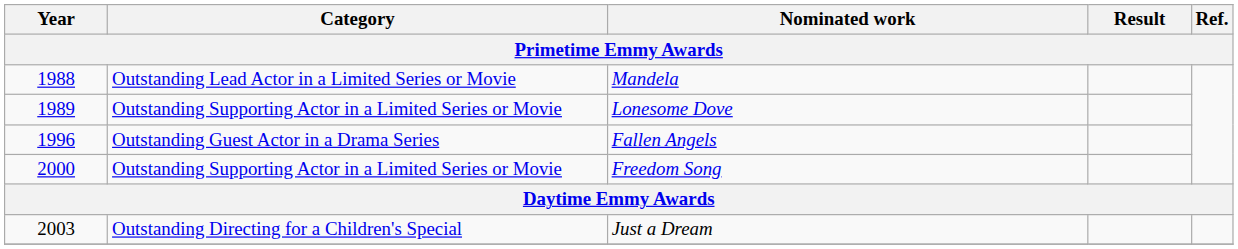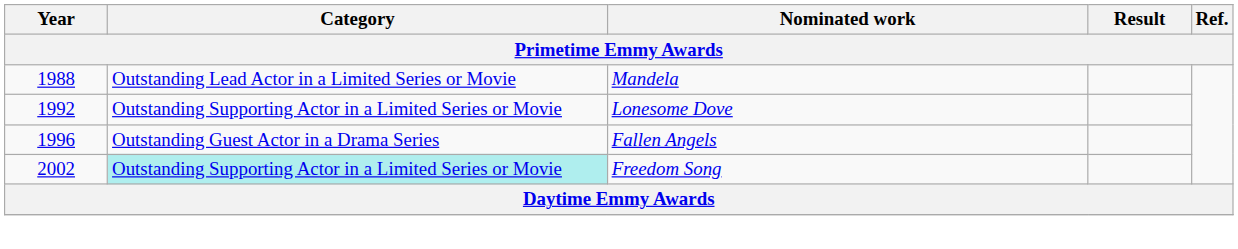Lonesome Dove | Year: 1989 -> 1992
Freedom Song | Year: 2000 -> 2002
Freedom Song | Category: no background -> paleturquoise background
- row: 2003 | Outstanding Directing for a Children's Special | Just a Dream
